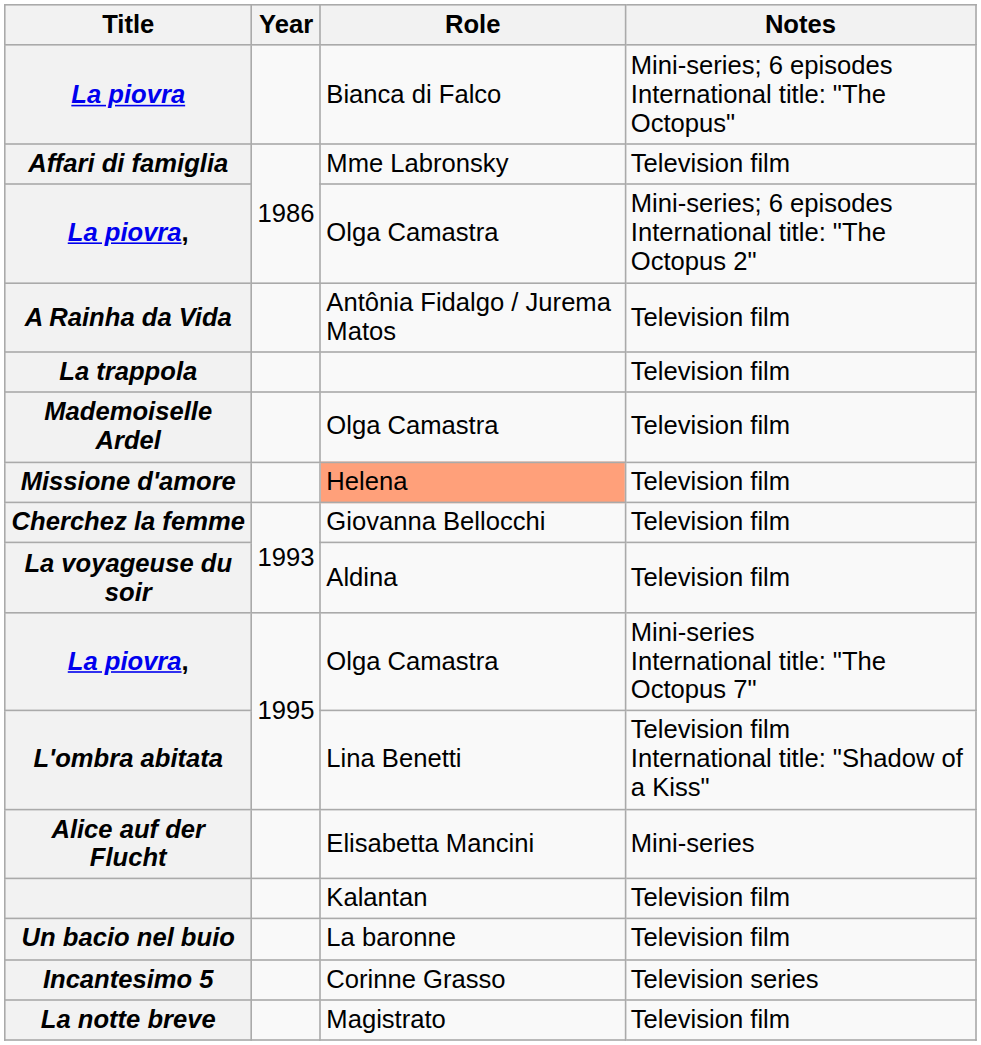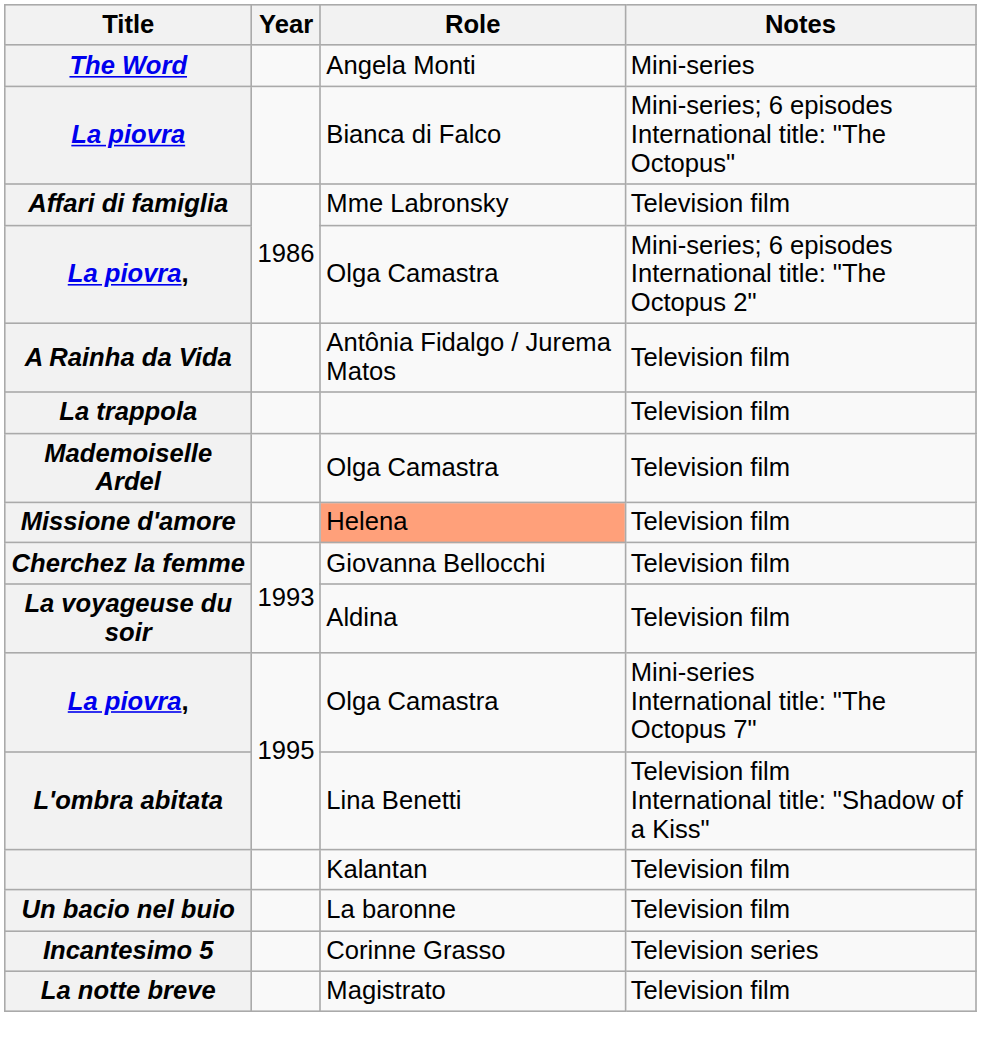+ row: The Word | Angela Monti | Mini-series
- row: Alice auf der Flucht | Elisabetta Mancini | Mini-series
